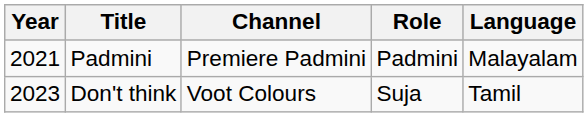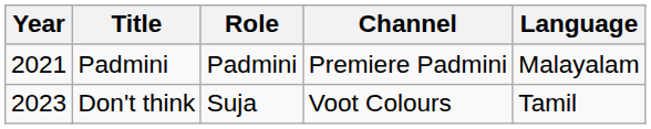columns swapped: Role <-> Channel
